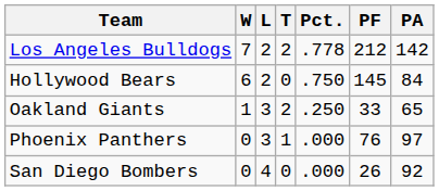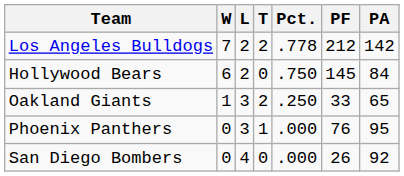Phoenix Panthers | PA: 97 -> 95
